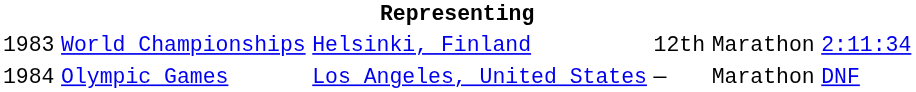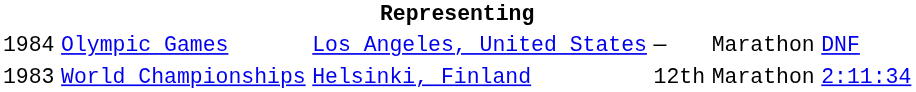rows swapped: World Championships <-> Olympic Games
